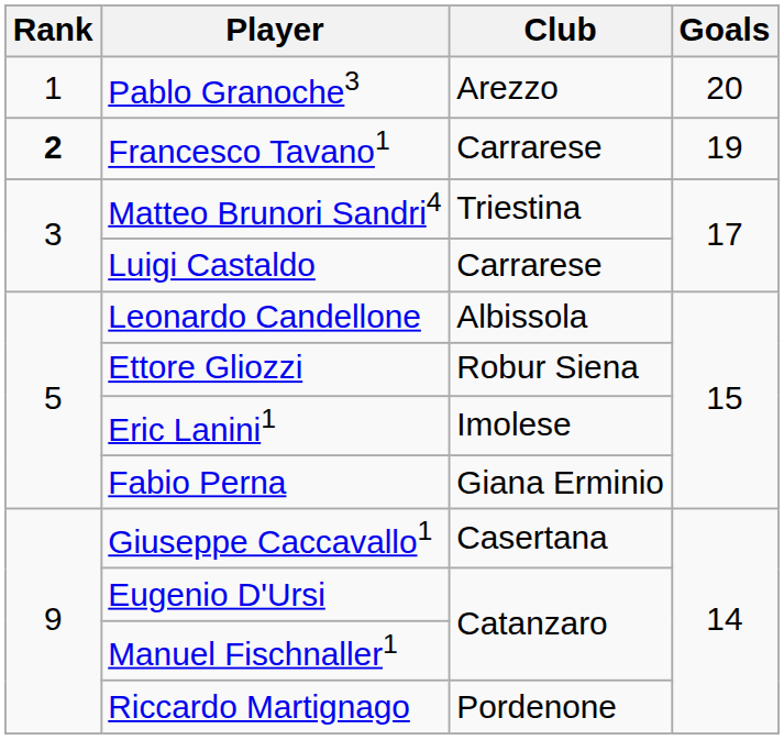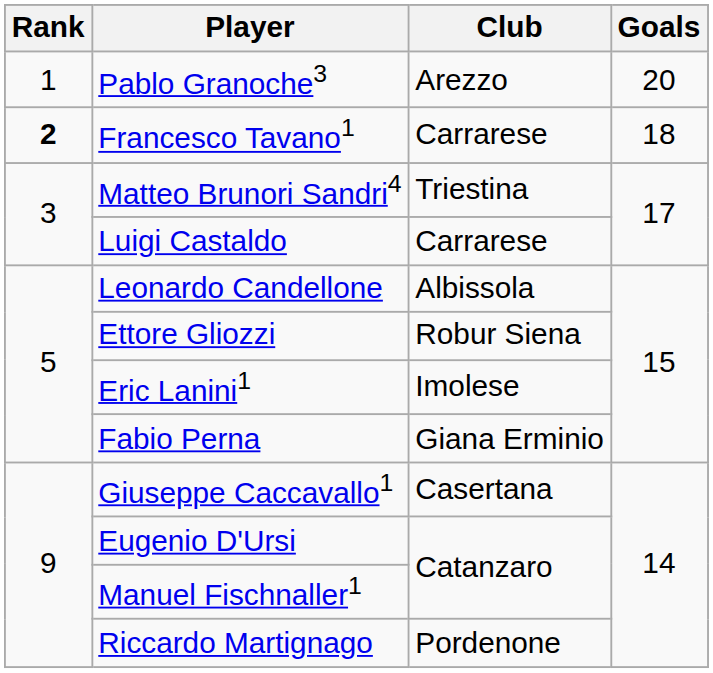Francesco Tavano1 | Goals: 19 -> 18
